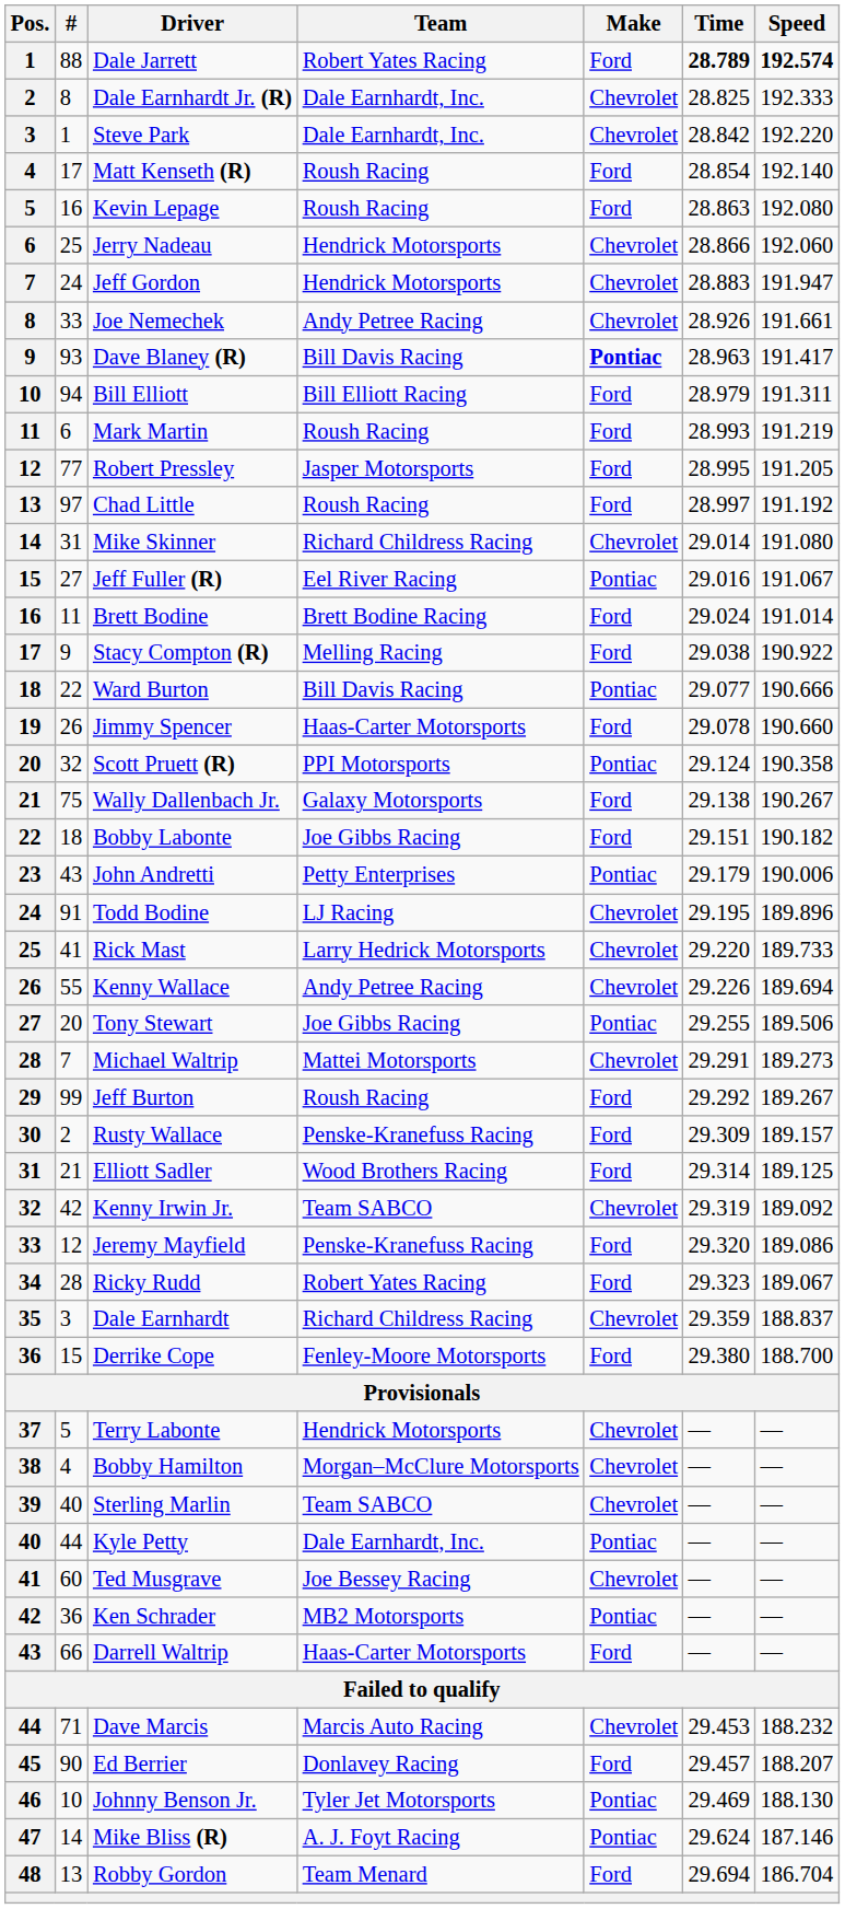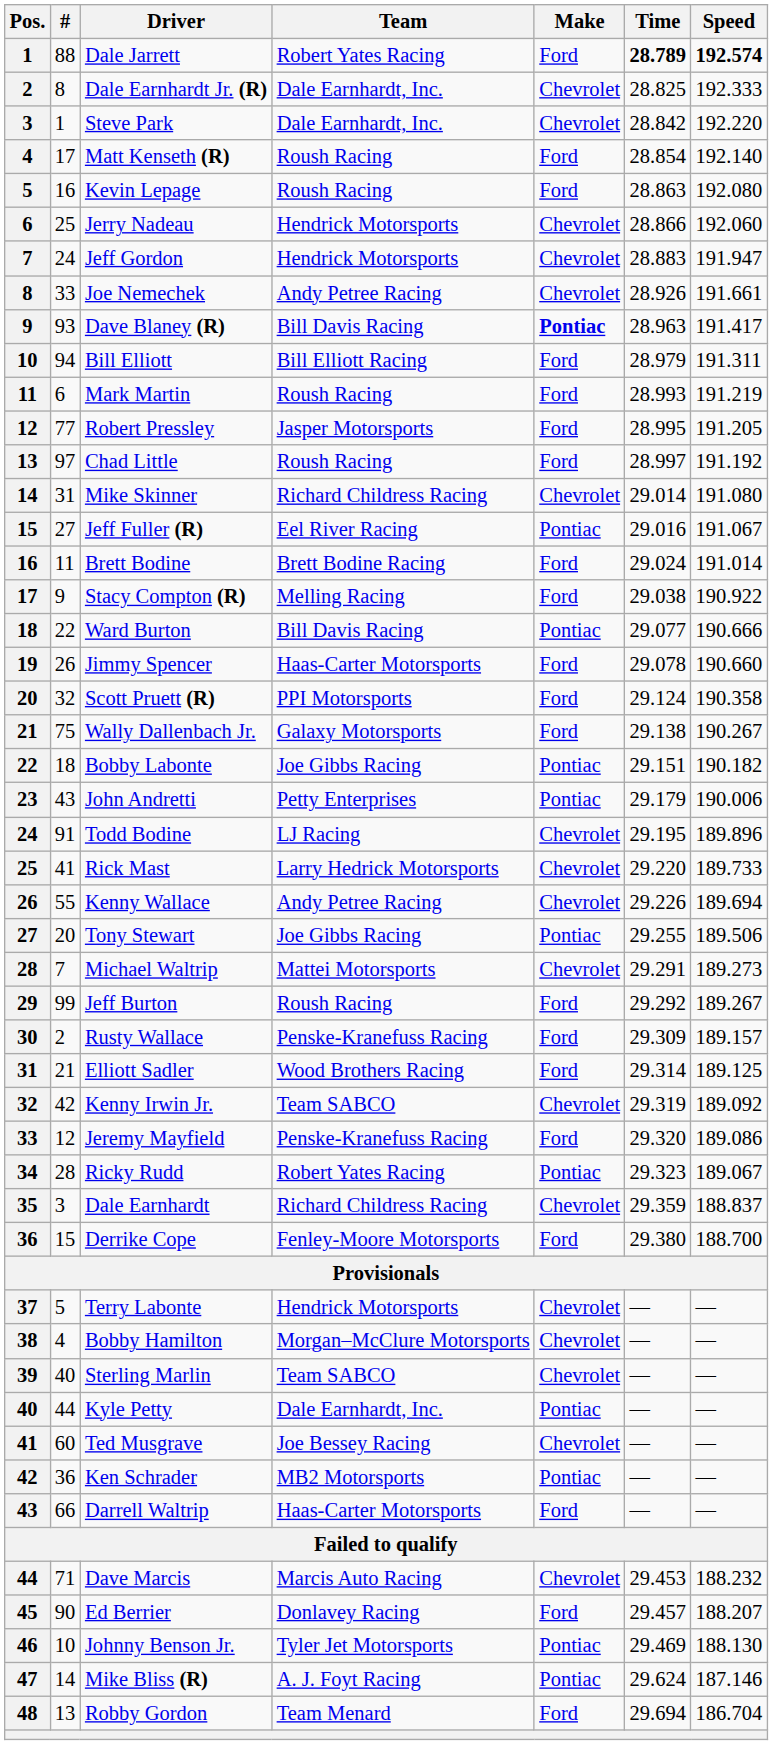Scott Pruett (R) | Make: Pontiac -> Ford
Bobby Labonte | Make: Ford -> Pontiac
Ricky Rudd | Make: Ford -> Pontiac
